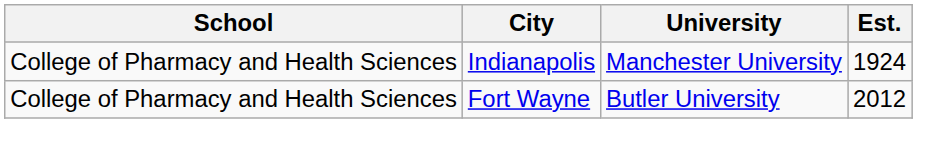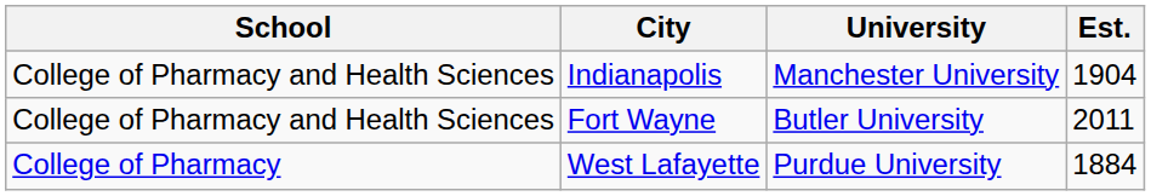Indianapolis | Est.: 1924 -> 1904
Fort Wayne | Est.: 2012 -> 2011
+ row: College of Pharmacy | West Lafayette | Purdue University | 1884
